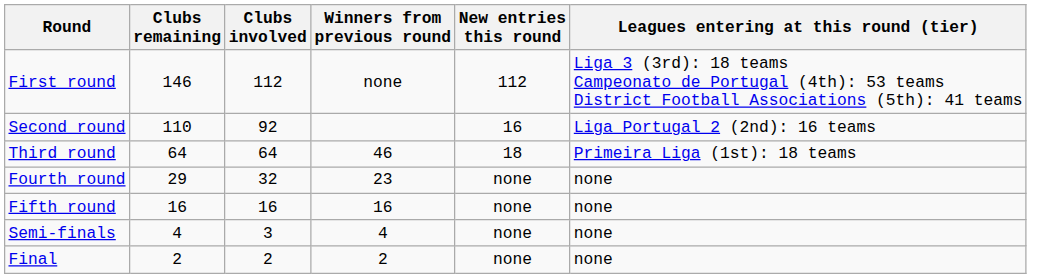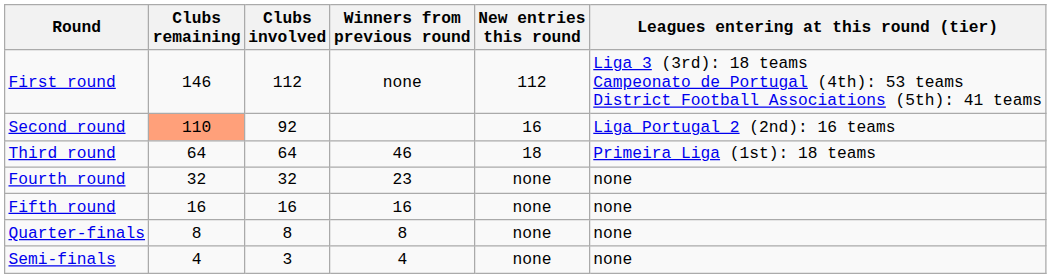Second round | Clubs remaining: no background -> lightsalmon background
Fourth round | Clubs remaining: 29 -> 32
+ row: Quarter-finals | 8 | 8 | 8 | none | none
- row: Final | 2 | 2 | 2 | none | none
